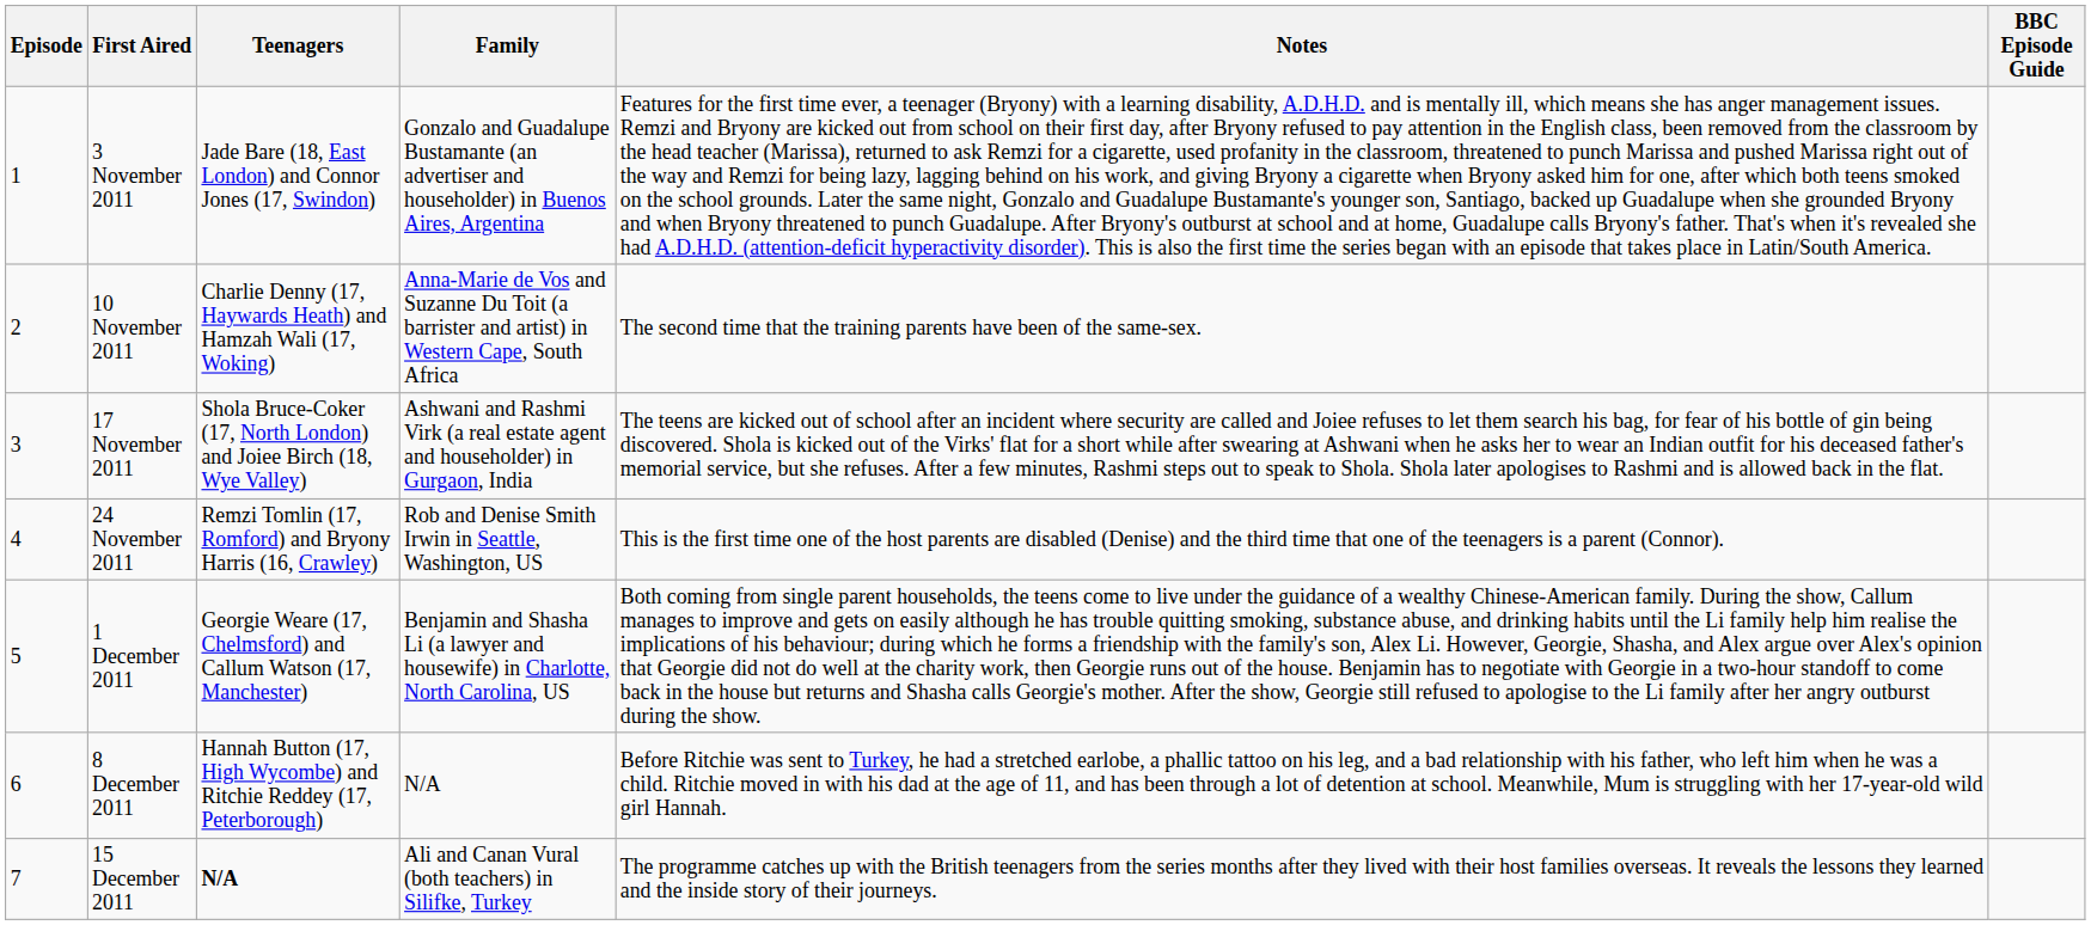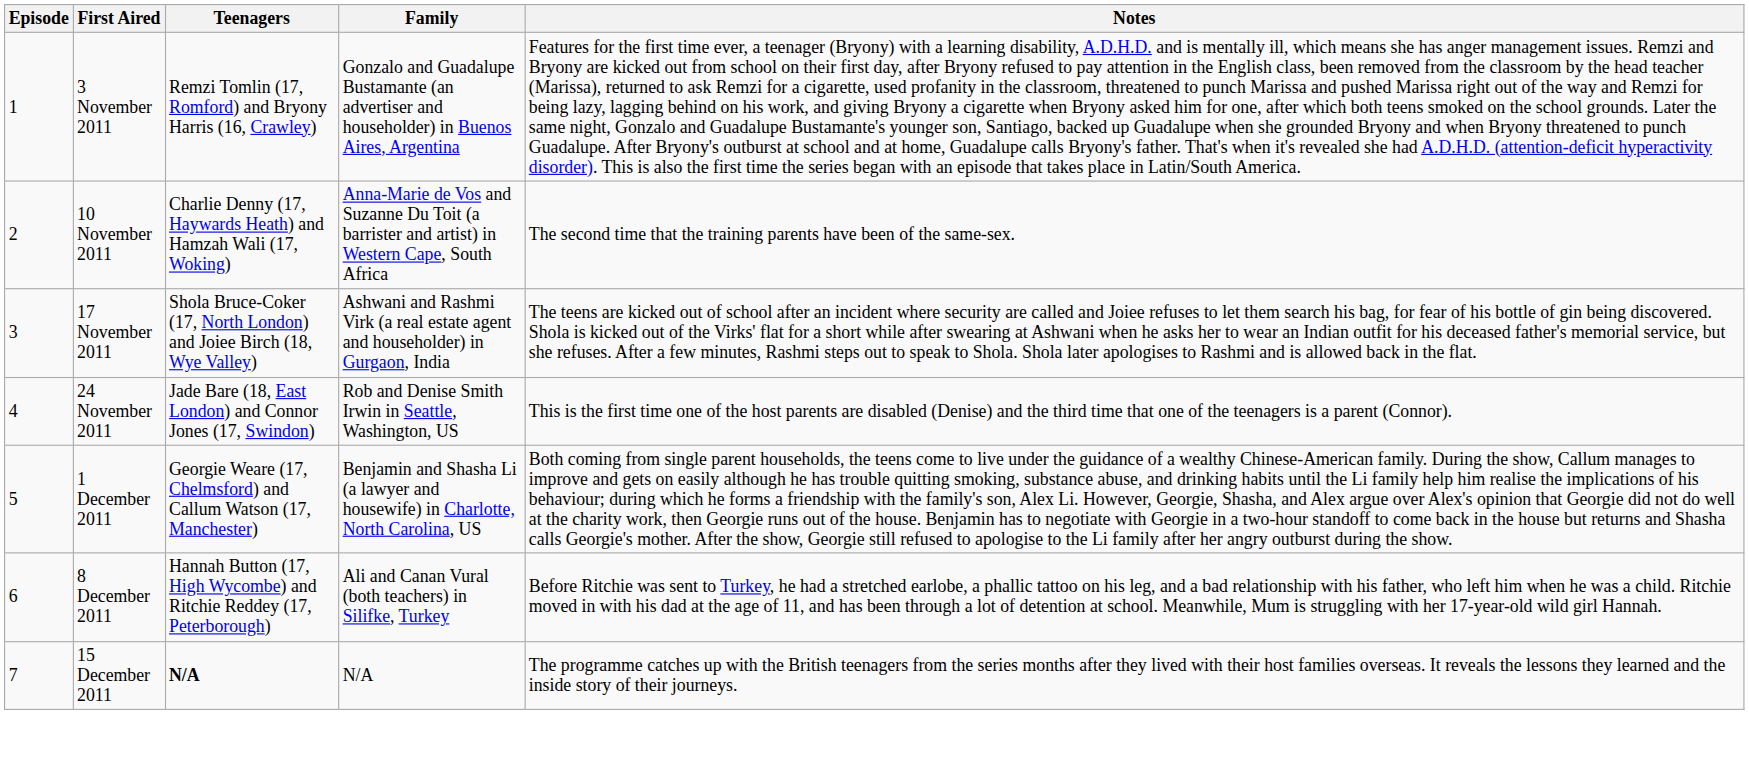- column: BBC Episode Guide
3 November 2011 | Teenagers: Jade Bare (18, East London) and Connor Jones (17, Swindon) -> Remzi Tomlin (17, Romford) and Bryony Harris (16, Crawley)
24 November 2011 | Teenagers: Remzi Tomlin (17, Romford) and Bryony Harris (16, Crawley) -> Jade Bare (18, East London) and Connor Jones (17, Swindon)
8 December 2011 | Family: N/A -> Ali and Canan Vural (both teachers) in Silifke, Turkey
15 December 2011 | Family: Ali and Canan Vural (both teachers) in Silifke, Turkey -> N/A
